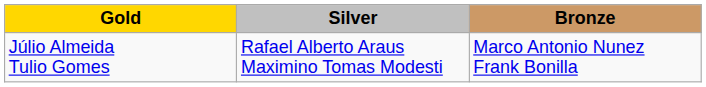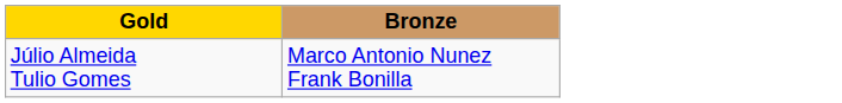- column: Silver | Rafael Alberto Araus Maximino Tomas Modesti
